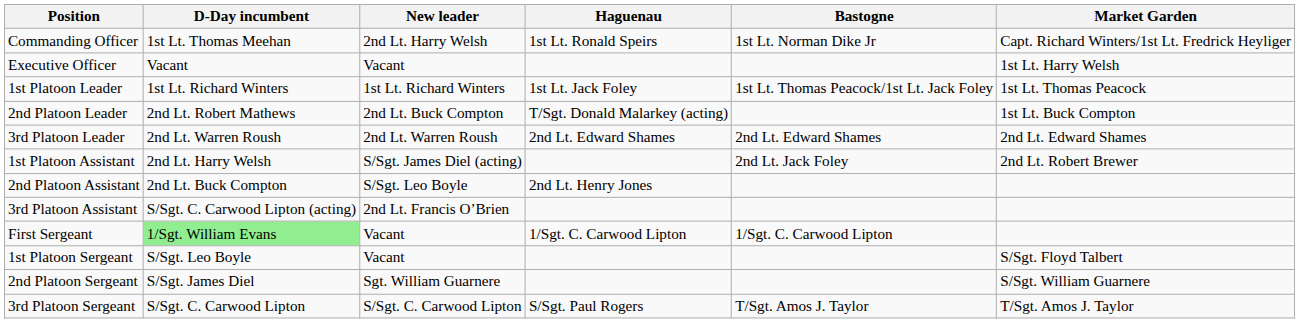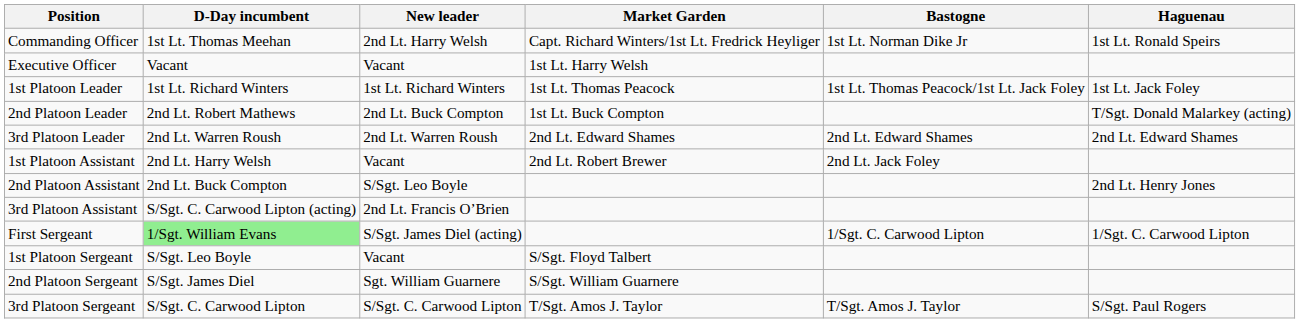columns swapped: Market Garden <-> Haguenau
1st Platoon Assistant | New leader: S/Sgt. James Diel (acting) -> Vacant
First Sergeant | New leader: Vacant -> S/Sgt. James Diel (acting)
